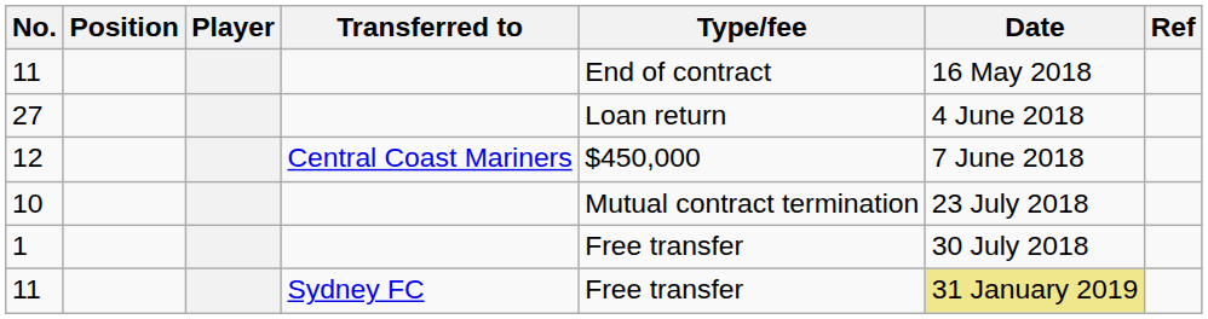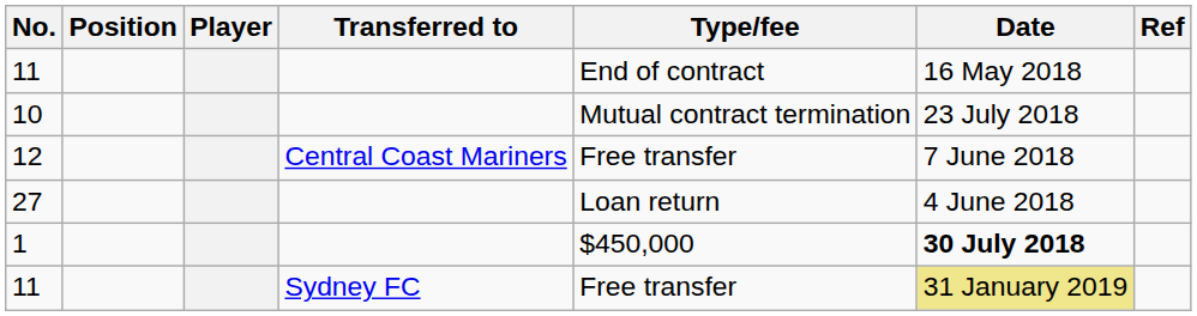rows swapped: 27 <-> 10
12 | Type/fee: $450,000 -> Free transfer
1 | Type/fee: Free transfer -> $450,000
1 | Date: normal -> bold
